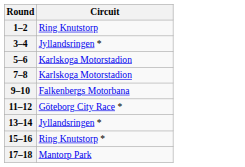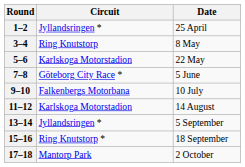+ column: Date | 25 April | 8 May | 22 May | 5 June | 10 July | 14 August | 5 September | 18 September | 2 October
1–2 | Circuit: Ring Knutstorp -> Jyllandsringen *
3–4 | Circuit: Jyllandsringen * -> Ring Knutstorp
7–8 | Circuit: Karlskoga Motorstadion -> Göteborg City Race *
11–12 | Circuit: Göteborg City Race * -> Karlskoga Motorstadion
